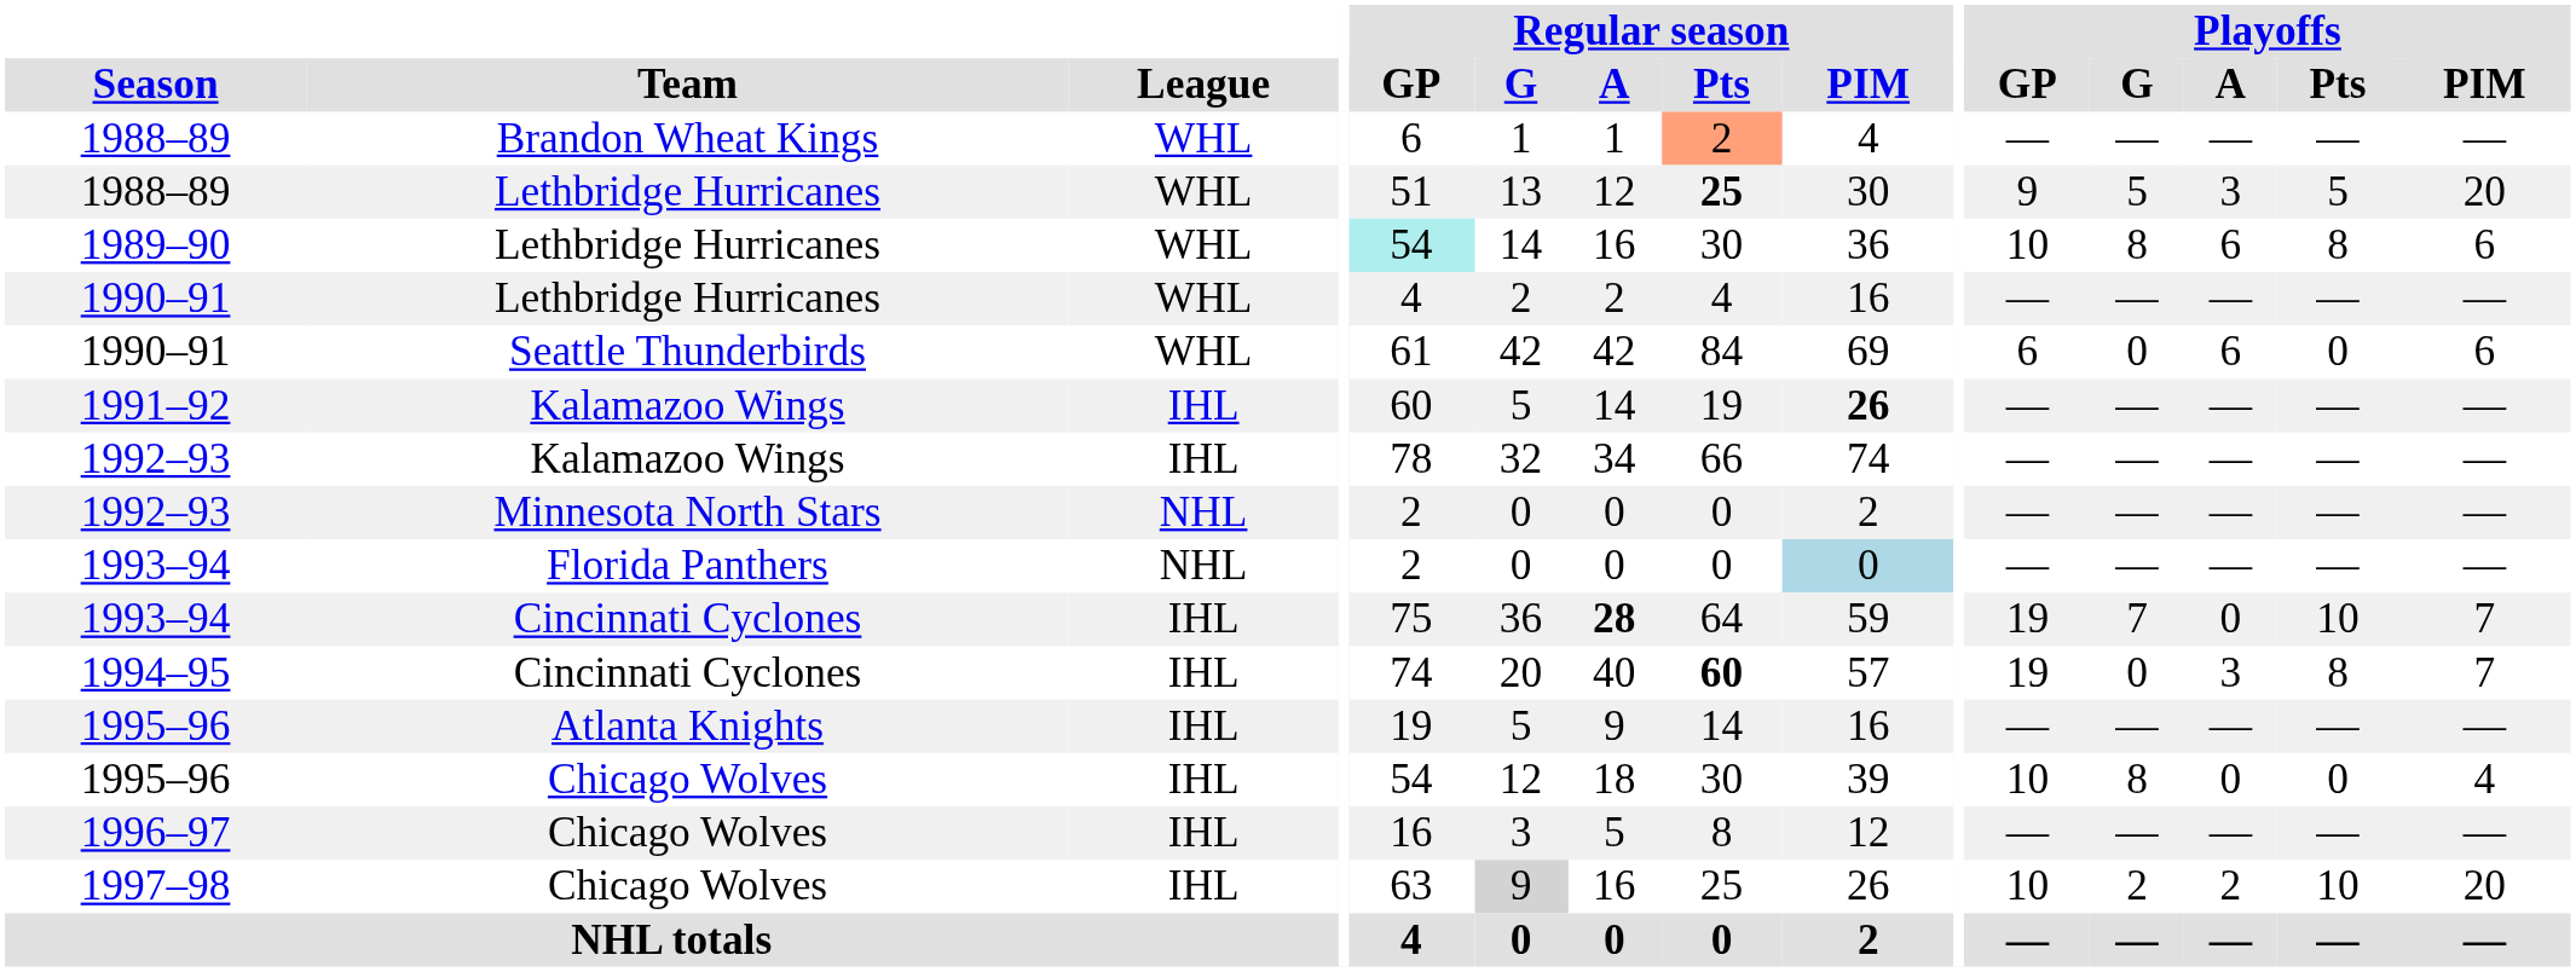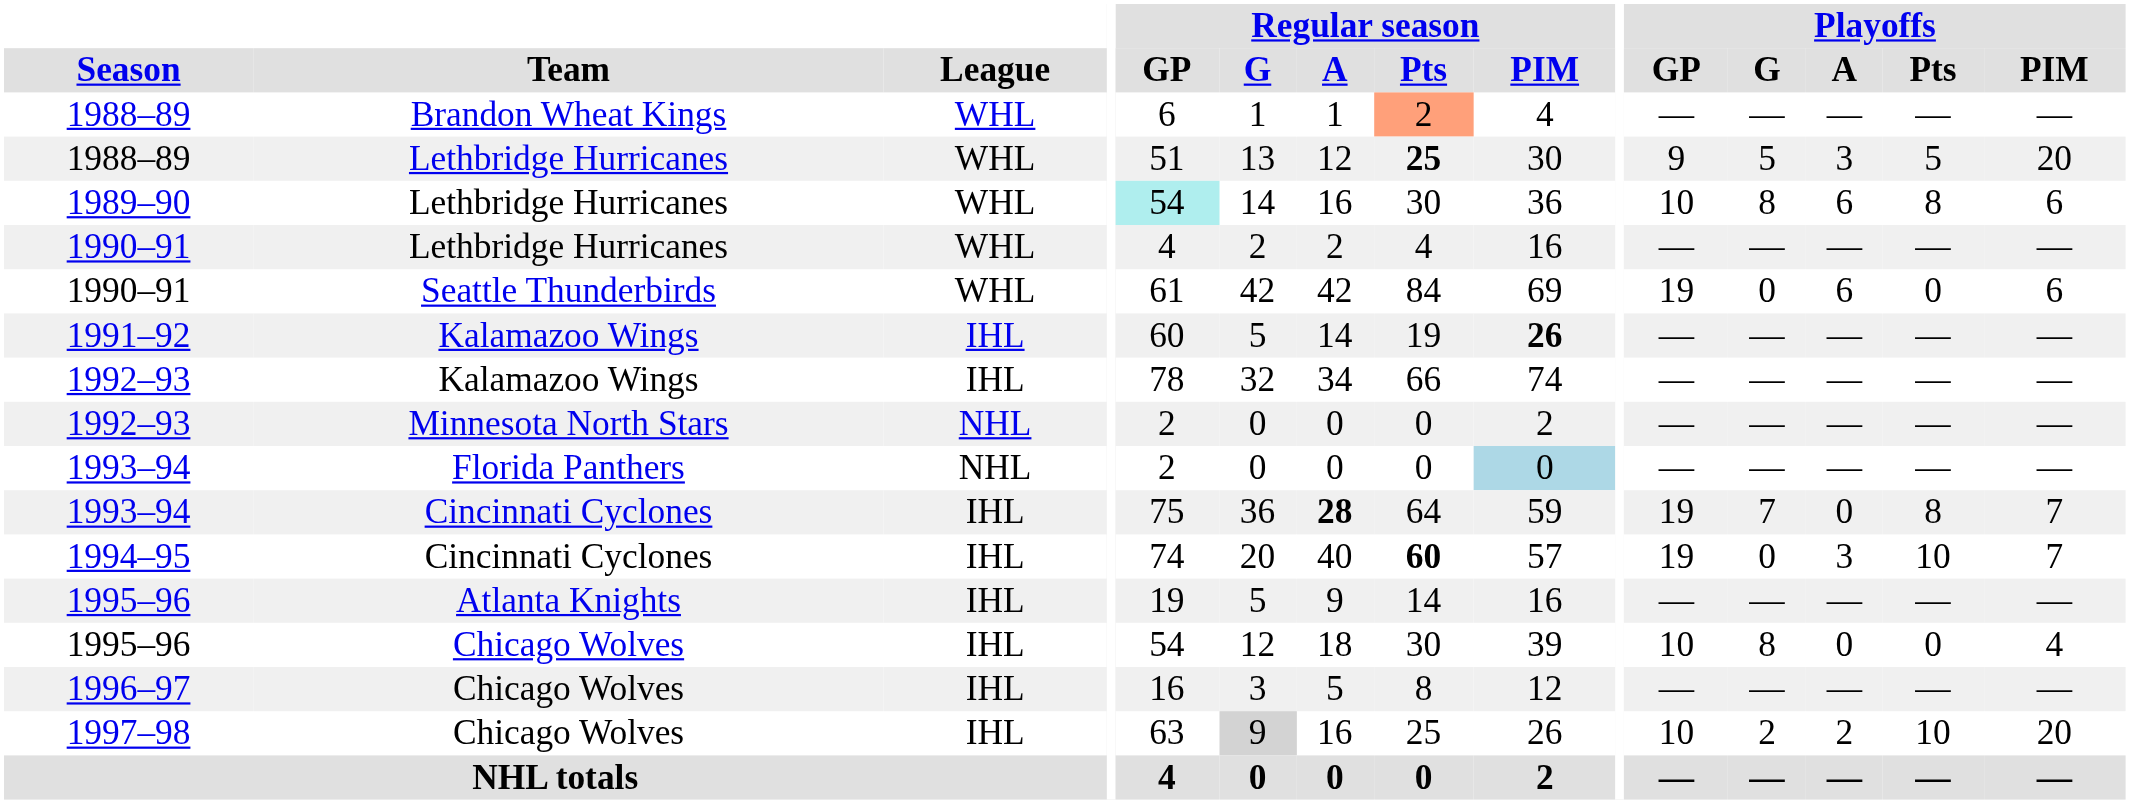1990–91 / Seattle Thunderbirds | Playoffs / GP: 6 -> 19
1993–94 / Cincinnati Cyclones | Playoffs / Pts: 10 -> 8
1994–95 | Playoffs / Pts: 8 -> 10
